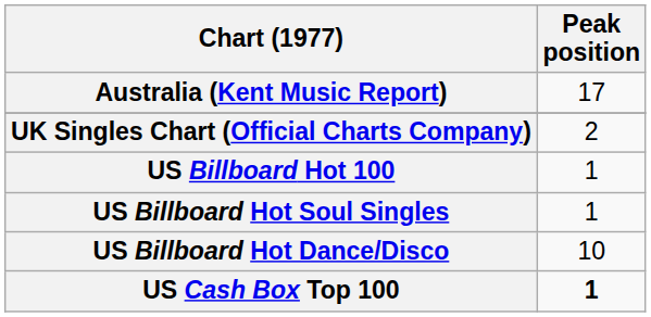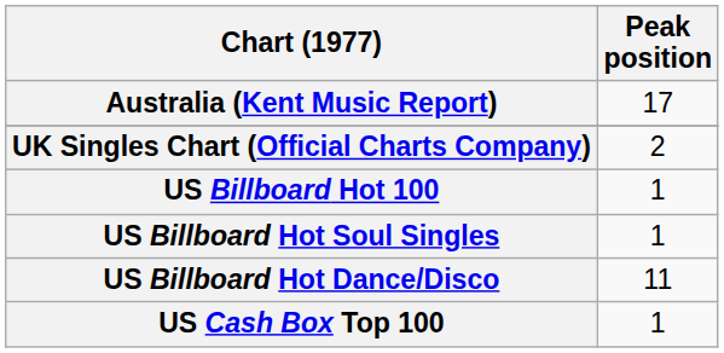US Billboard Hot Dance/Disco | Peak position: 10 -> 11
US Cash Box Top 100 | Peak position: bold -> normal
